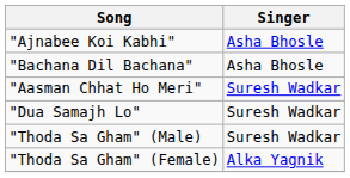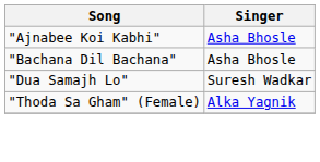- row: "Aasman Chhat Ho Meri" | Suresh Wadkar
- row: "Thoda Sa Gham" (Male) | Suresh Wadkar
